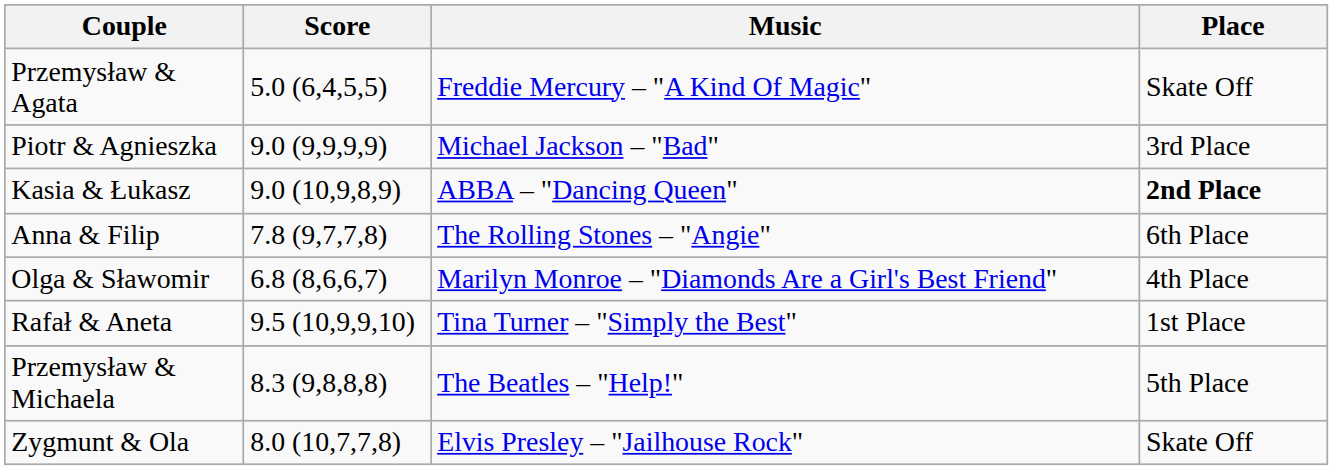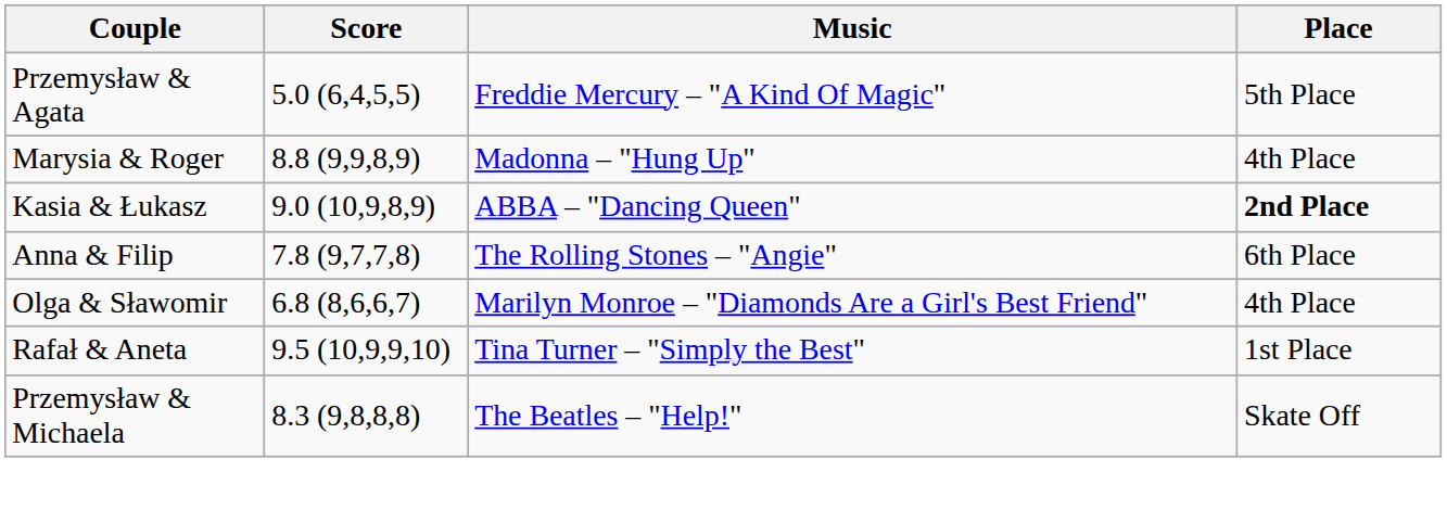Przemysław & Agata | Place: Skate Off -> 5th Place
- row: Piotr & Agnieszka | 9.0 (9,9,9,9) | Michael Jackson – "Bad" | 3rd Place
+ row: Marysia & Roger | 8.8 (9,9,8,9) | Madonna – "Hung Up" | 4th Place
Przemysław & Michaela | Place: 5th Place -> Skate Off
- row: Zygmunt & Ola | 8.0 (10,7,7,8) | Elvis Presley – "Jailhouse Rock" | Skate Off
